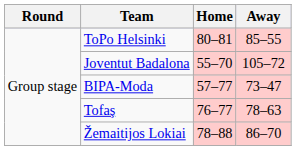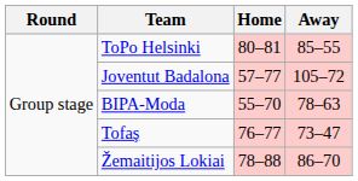Joventut Badalona | Home: 55–70 -> 57–77
BIPA-Moda | Home: 57–77 -> 55–70
BIPA-Moda | Away: 73–47 -> 78–63
Tofaş | Away: 78–63 -> 73–47
